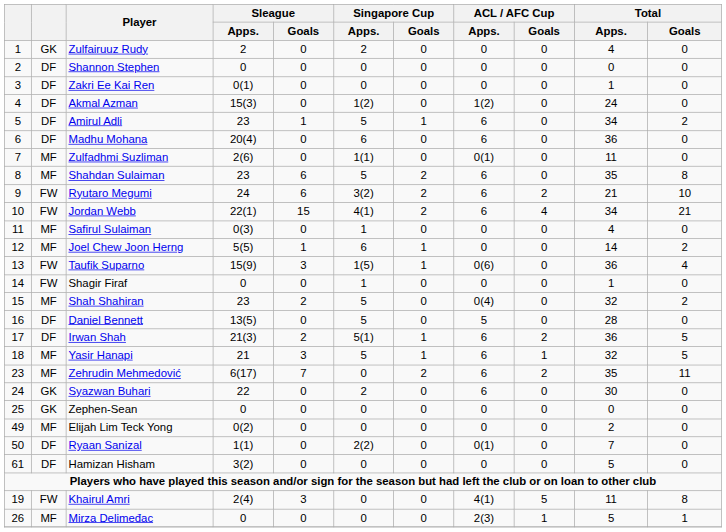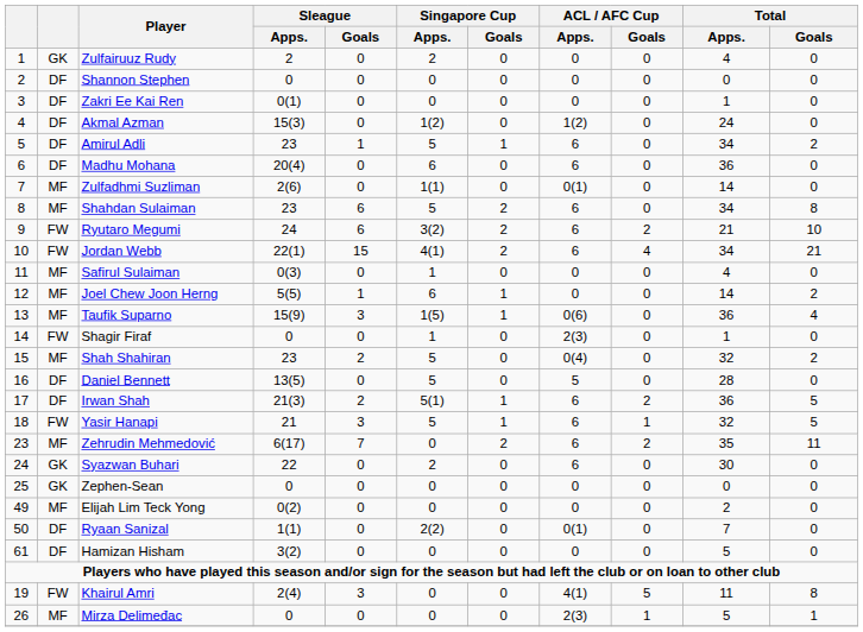Zulfadhmi Suzliman | Total / Apps.: 11 -> 14
Shahdan Sulaiman | Total / Apps.: 35 -> 34
Taufik Suparno | column 2: FW -> MF
Shagir Firaf | ACL / AFC Cup / Apps.: 0 -> 2(3)
Yasir Hanapi | column 2: MF -> FW
